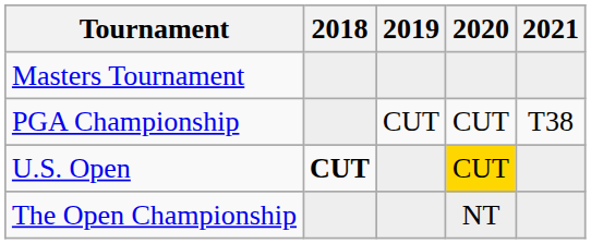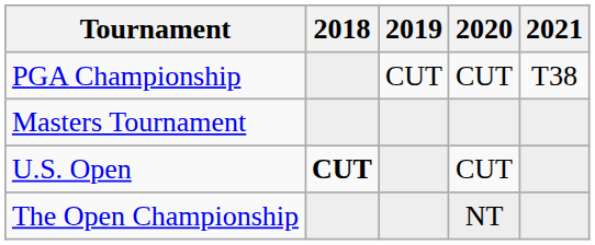rows swapped: Masters Tournament <-> PGA Championship
U.S. Open | 2020: gold background -> no background
